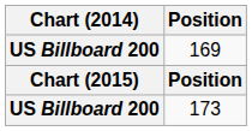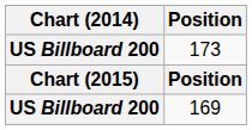rows swapped: 173 <-> 169
